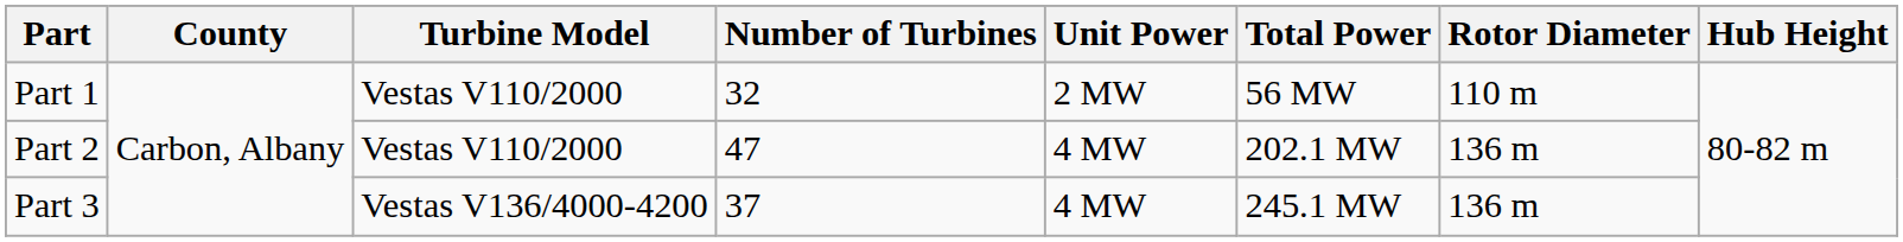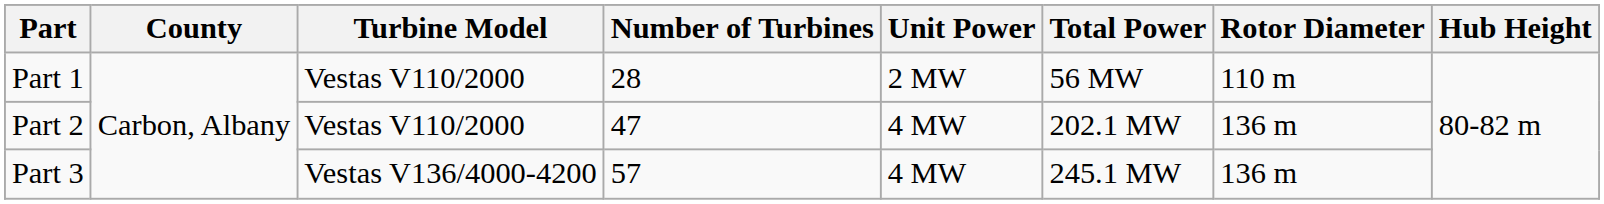Part 1 | Number of Turbines: 32 -> 28
Part 3 | Number of Turbines: 37 -> 57
